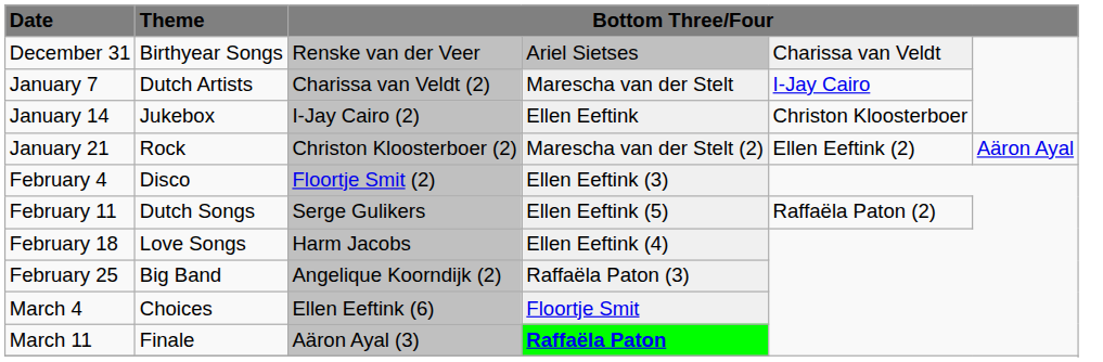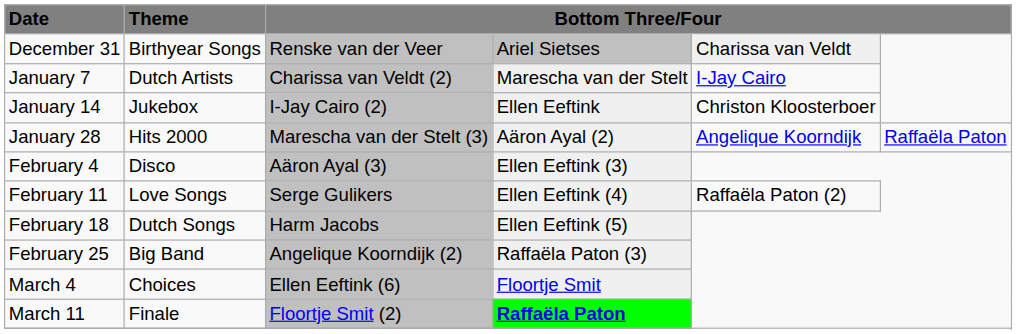- row: January 21 | Rock | Christon Kloosterboer (2) | Marescha van der Stelt (2) | Ellen Eeftink (2) | Aäron Ayal
+ row: January 28 | Hits 2000 | Marescha van der Stelt (3) | Aäron Ayal (2) | Angelique Koorndijk | Raffaëla Paton
February 4 | column 3: Floortje Smit (2) -> Aäron Ayal (3)
February 11 | Theme: Dutch Songs -> Love Songs
February 11 | column 4: Ellen Eeftink (5) -> Ellen Eeftink (4)
February 18 | Theme: Love Songs -> Dutch Songs
February 18 | column 4: Ellen Eeftink (4) -> Ellen Eeftink (5)
March 11 | column 3: Aäron Ayal (3) -> Floortje Smit (2)
